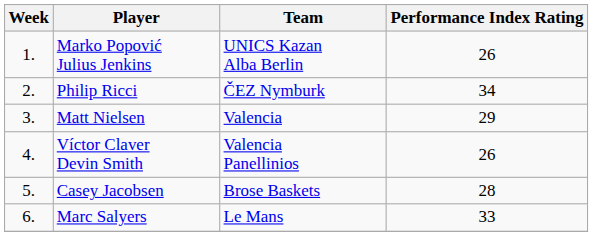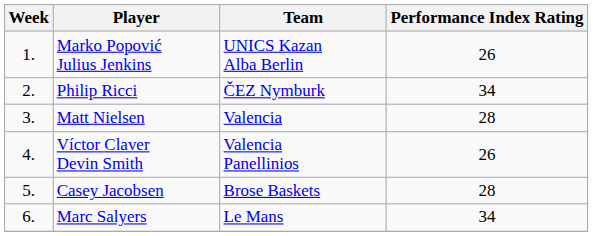Matt Nielsen | Performance Index Rating: 29 -> 28
Marc Salyers | Performance Index Rating: 33 -> 34
